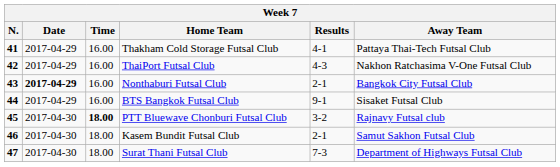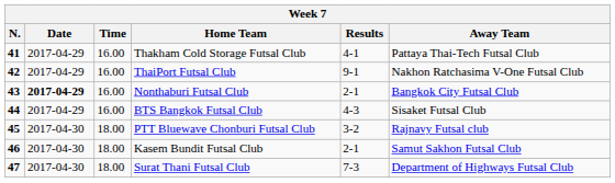ThaiPort Futsal Club | Results: 4-3 -> 9-1
BTS Bangkok Futsal Club | Results: 9-1 -> 4-3
PTT Bluewave Chonburi Futsal Club | Time: bold -> normal
